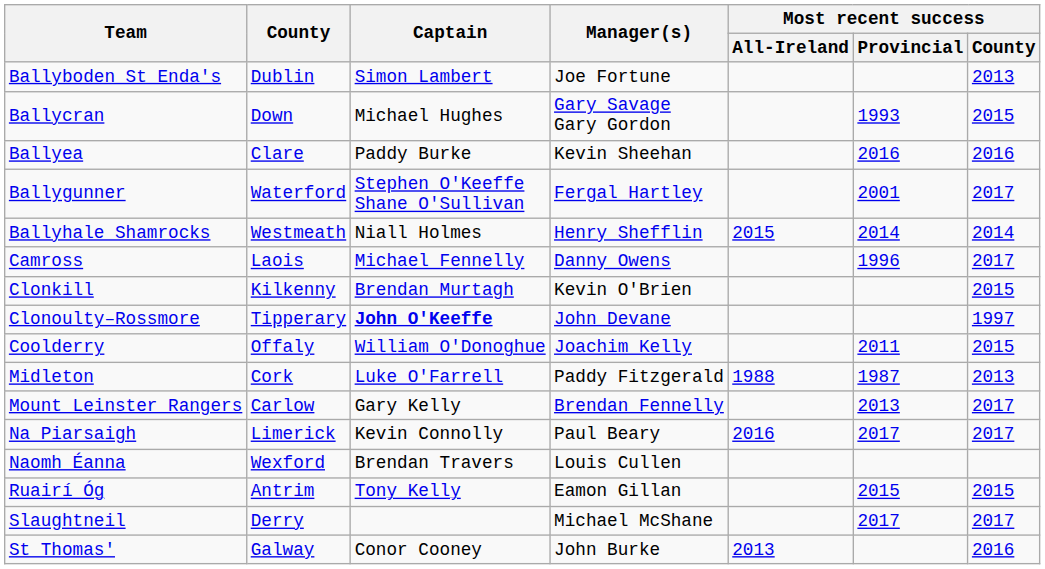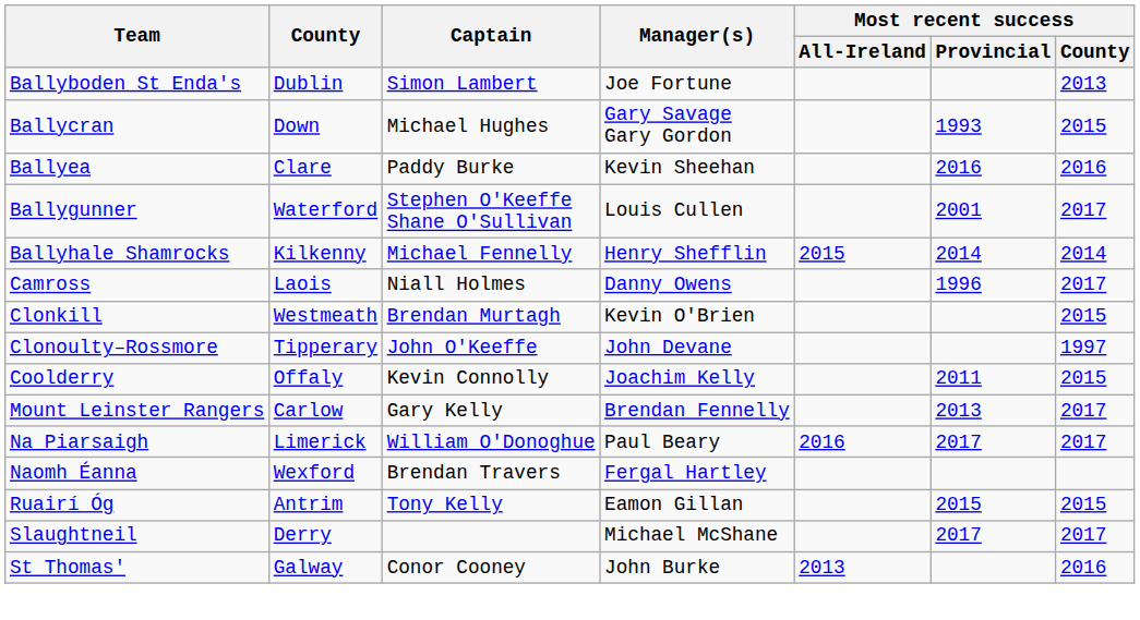Ballygunner | Manager(s): Fergal Hartley -> Louis Cullen
Ballyhale Shamrocks | County: Westmeath -> Kilkenny
Ballyhale Shamrocks | Captain: Niall Holmes -> Michael Fennelly
Camross | Captain: Michael Fennelly -> Niall Holmes
Clonkill | County: Kilkenny -> Westmeath
Clonoulty–Rossmore | Captain: bold -> normal
Coolderry | Captain: William O'Donoghue -> Kevin Connolly
- row: Midleton | Cork | Luke O'Farrell | Paddy Fitzgerald | 1988 | 1987 | 2013
Na Piarsaigh | Captain: Kevin Connolly -> William O'Donoghue
Naomh Éanna | Manager(s): Louis Cullen -> Fergal Hartley
